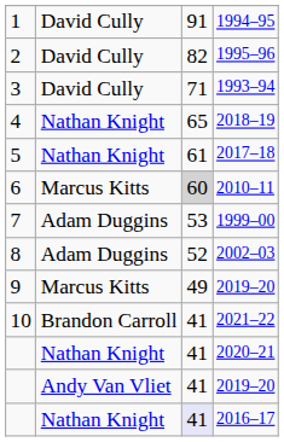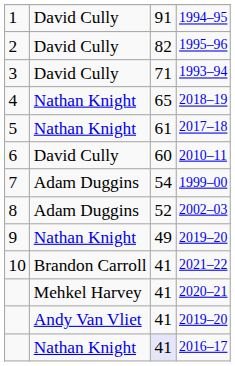2010–11 | column 2: Marcus Kitts -> David Cully
2010–11 | column 3: lightgrey background -> no background
1999–00 | column 3: 53 -> 54
9 / 2019–20 | column 2: Marcus Kitts -> Nathan Knight
2020–21 | column 2: Nathan Knight -> Mehkel Harvey
